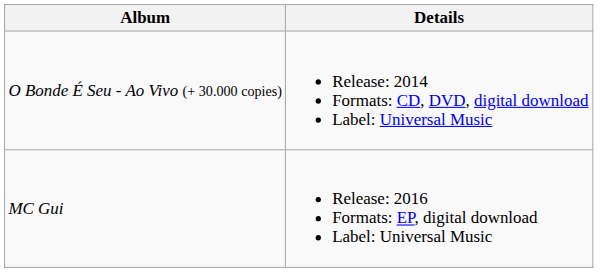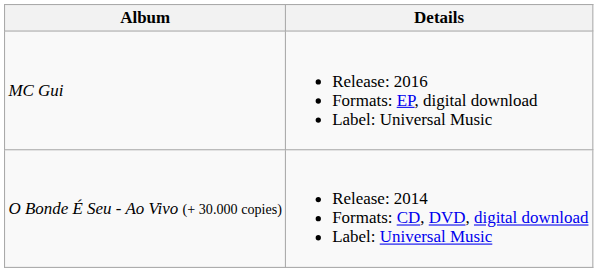rows swapped: O Bonde É Seu - Ao Vivo (+ 30.000 copies) <-> MC Gui
